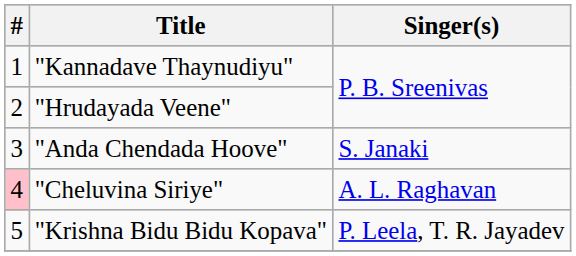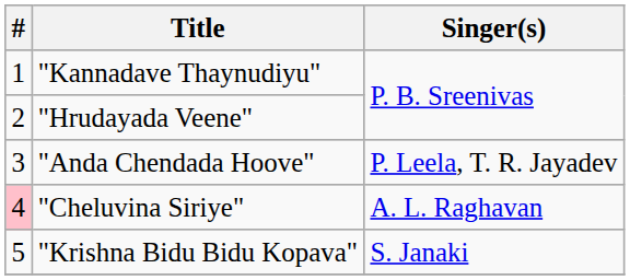"Anda Chendada Hoove" | Singer(s): S. Janaki -> P. Leela, T. R. Jayadev
"Krishna Bidu Bidu Kopava" | Singer(s): P. Leela, T. R. Jayadev -> S. Janaki
